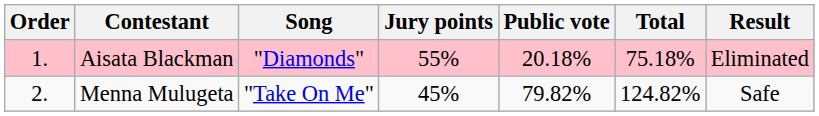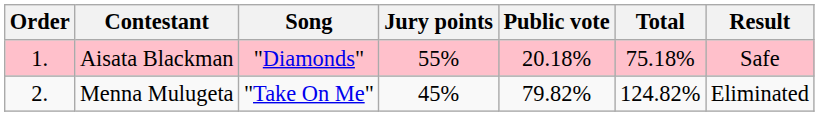Aisata Blackman | Result: Eliminated -> Safe
Menna Mulugeta | Result: Safe -> Eliminated
